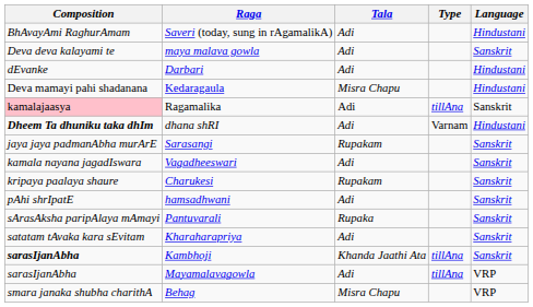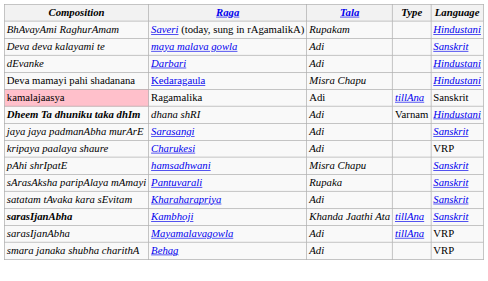Saveri (today, sung in rAgamalikA) | Tala: Adi -> Rupakam
Sarasangi | Tala: Rupakam -> Adi
- row: kamala nayana jagadIswara | Vagadheeswari | Adi | Sanskrit
Charukesi | Tala: Rupakam -> Adi
Charukesi | Language: Sanskrit -> VRP
hamsadhwani | Tala: Adi -> Misra Chapu
Behag | Tala: Misra Chapu -> Adi
